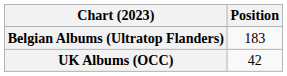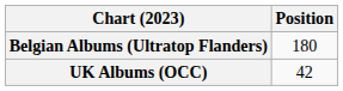Belgian Albums (Ultratop Flanders) | Position: 183 -> 180
